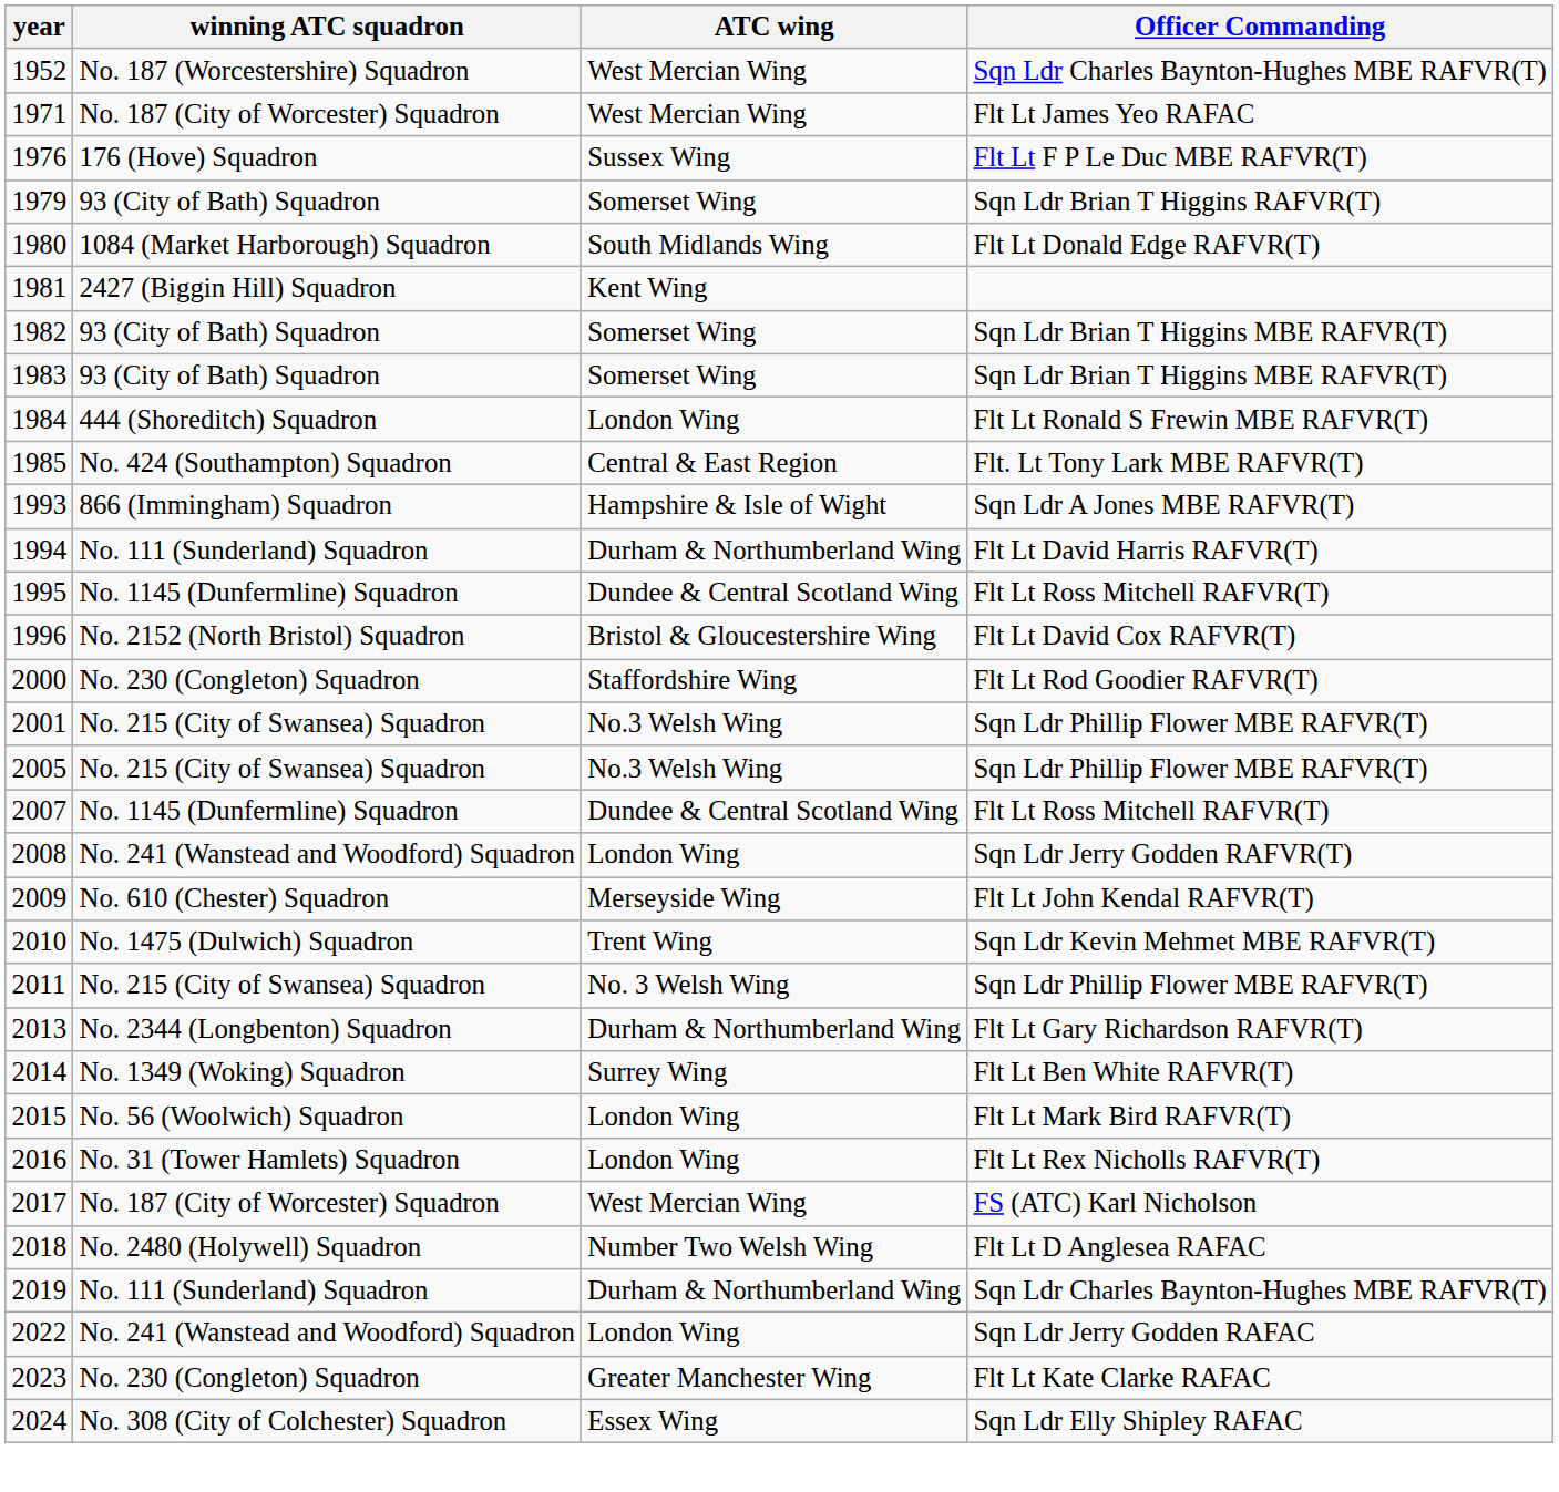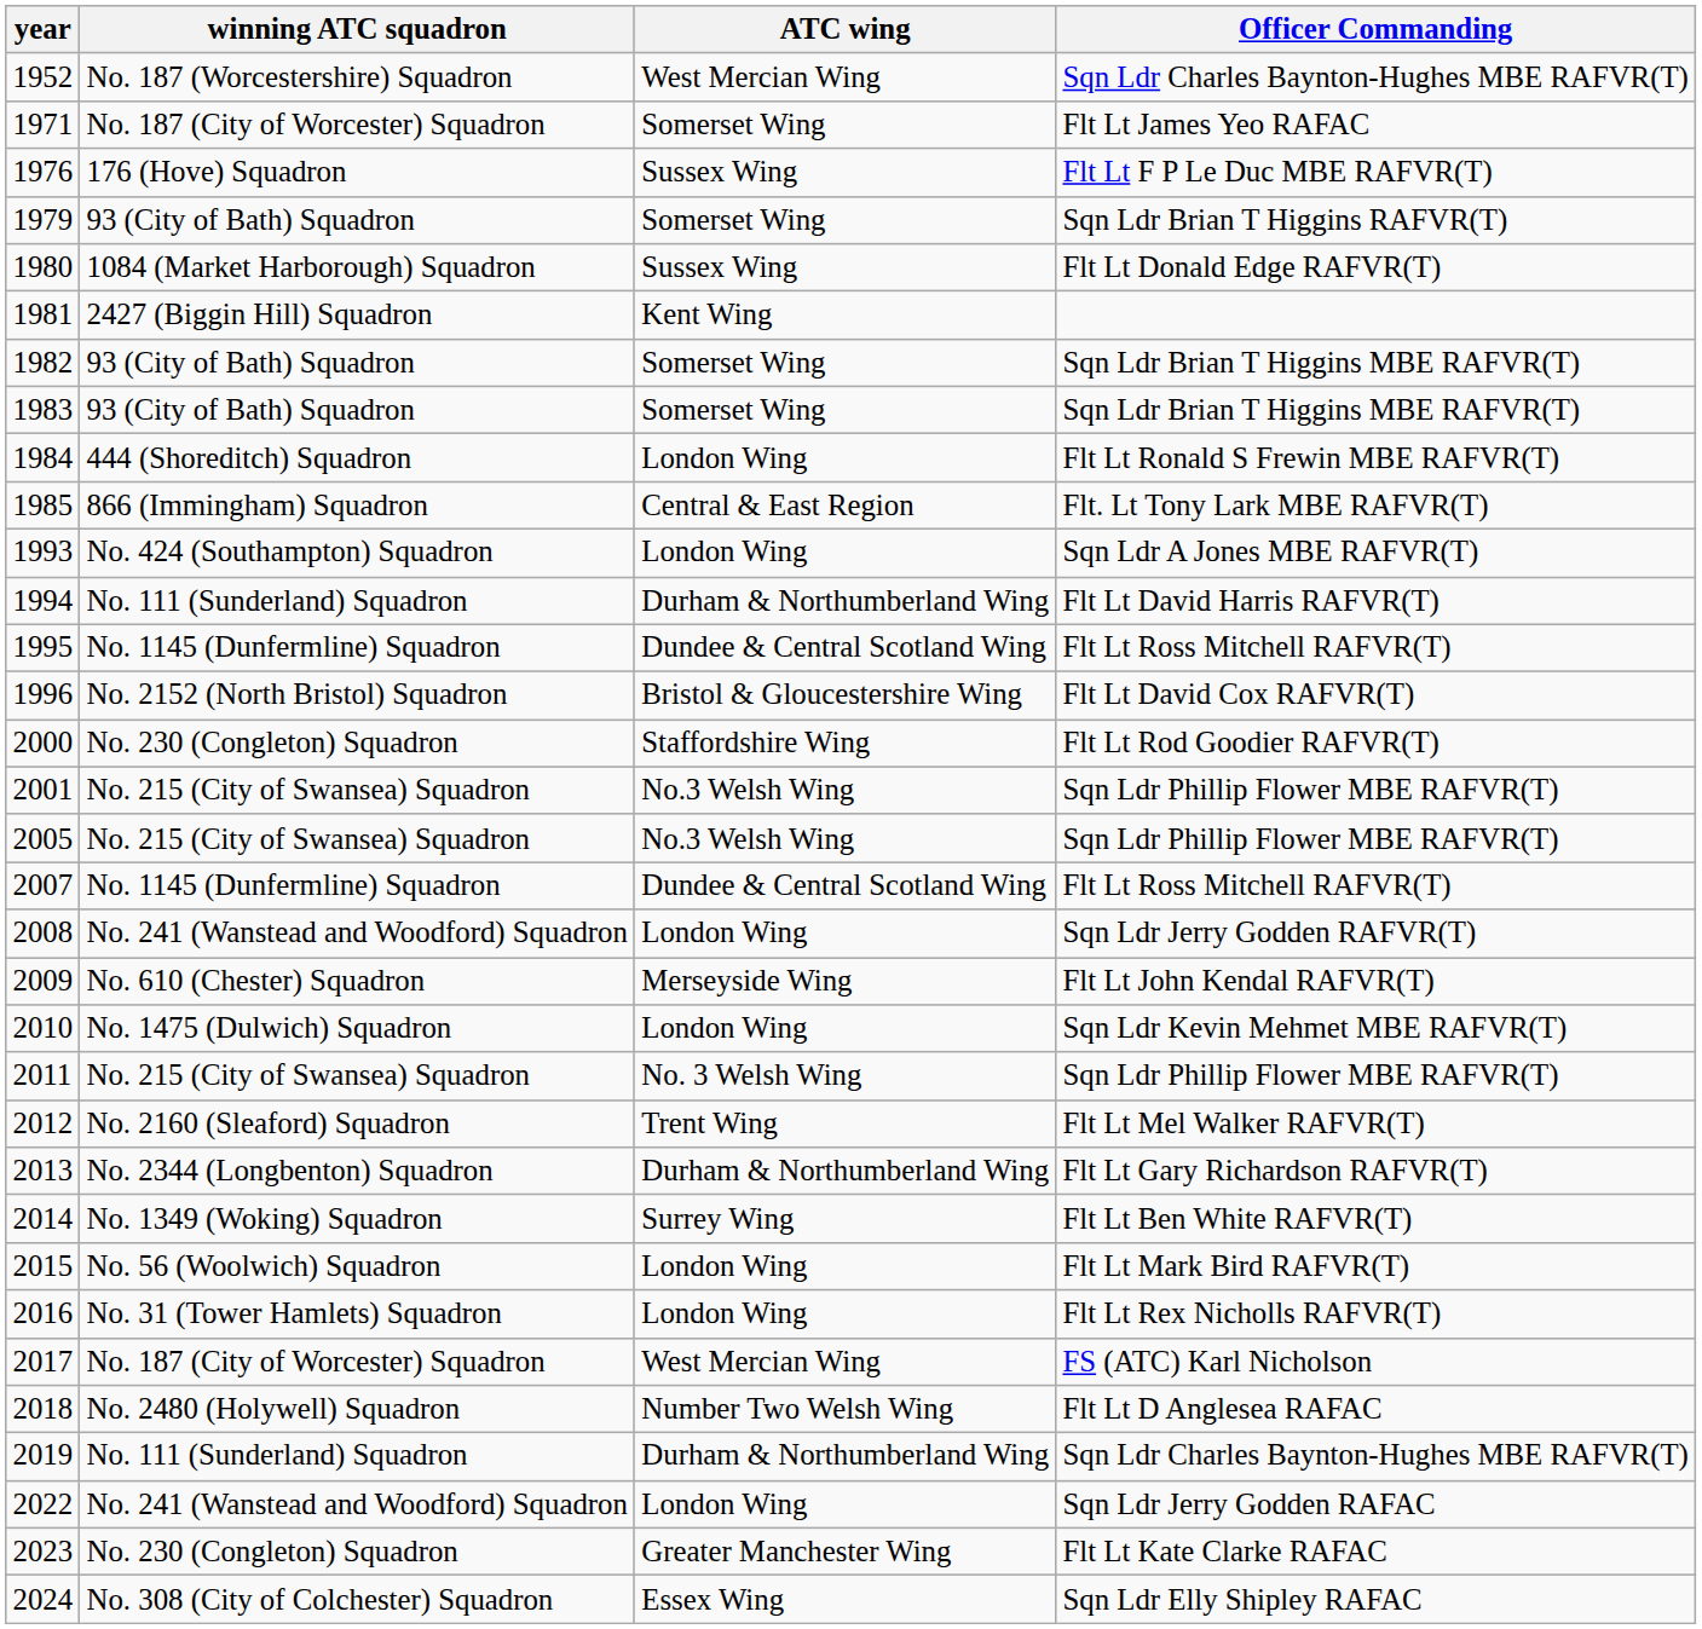1971 | ATC wing: West Mercian Wing -> Somerset Wing
1980 | ATC wing: South Midlands Wing -> Sussex Wing
1985 | winning ATC squadron: No. 424 (Southampton) Squadron -> 866 (Immingham) Squadron
1993 | winning ATC squadron: 866 (Immingham) Squadron -> No. 424 (Southampton) Squadron
1993 | ATC wing: Hampshire & Isle of Wight -> London Wing
2010 | ATC wing: Trent Wing -> London Wing
+ row: 2012 | No. 2160 (Sleaford) Squadron | Trent Wing | Flt Lt Mel Walker RAFVR(T)
